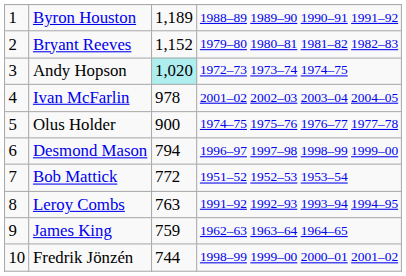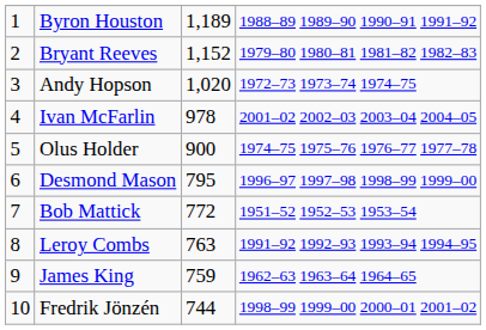Andy Hopson | column 3: paleturquoise background -> no background
Desmond Mason | column 3: 794 -> 795
